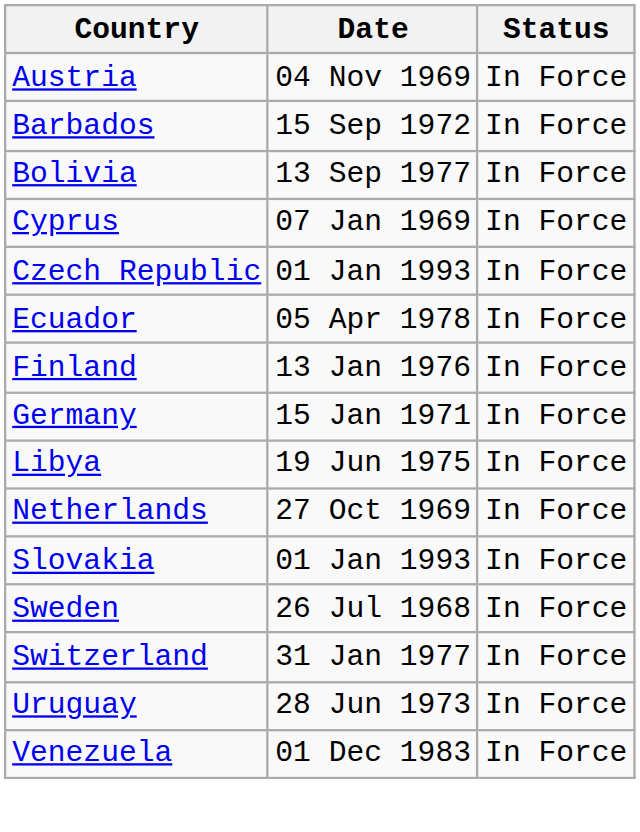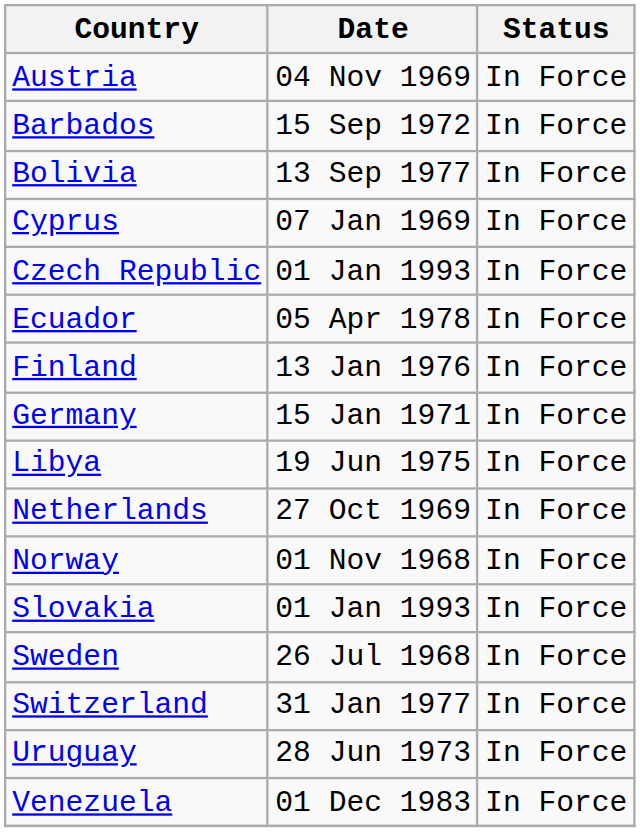+ row: Norway | 01 Nov 1968 | In Force
